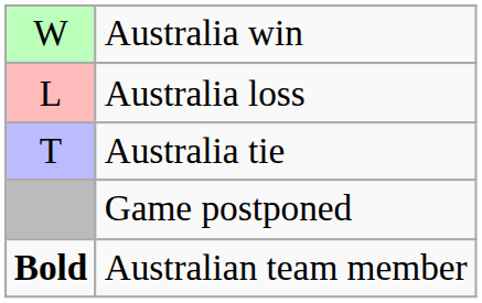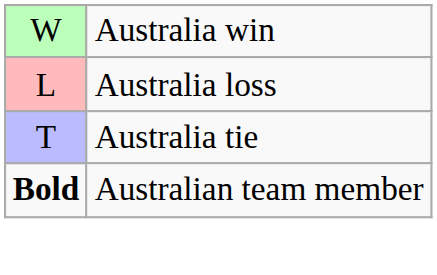- row: Game postponed
